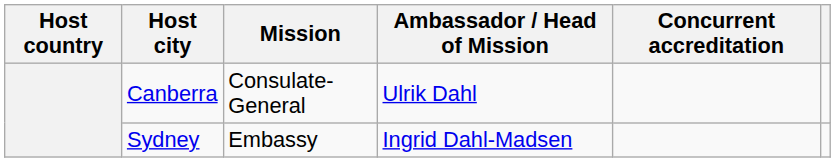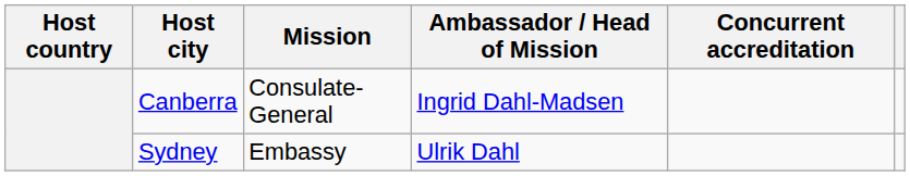Canberra | Ambassador / Head of Mission: Ulrik Dahl -> Ingrid Dahl-Madsen
Sydney | Ambassador / Head of Mission: Ingrid Dahl-Madsen -> Ulrik Dahl
